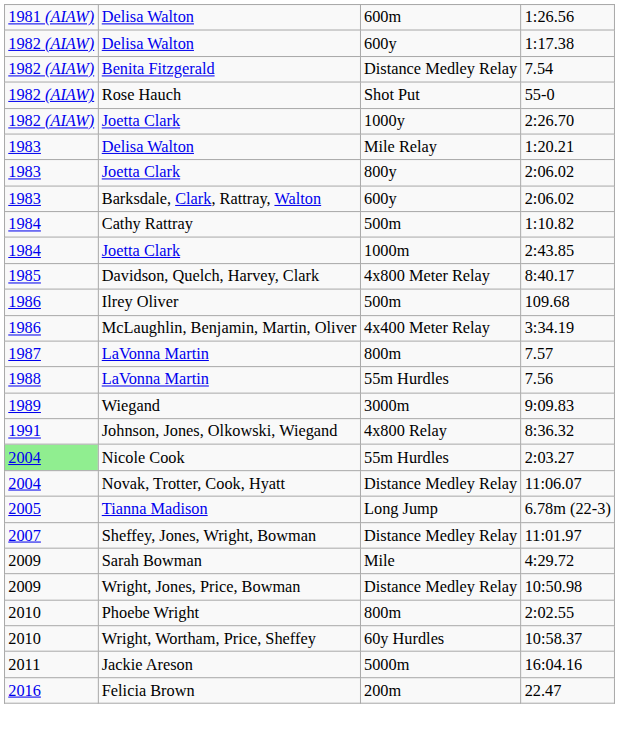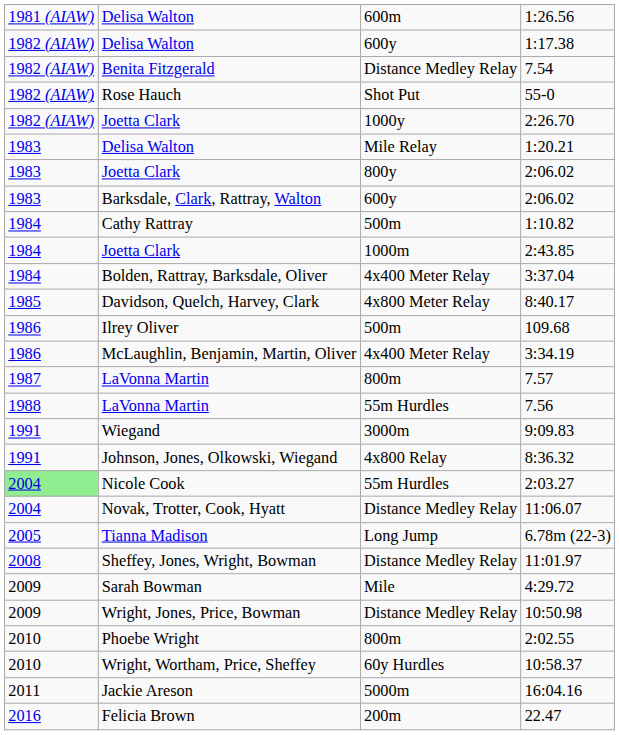+ row: 1984 | Bolden, Rattray, Barksdale, Oliver | 4x400 Meter Relay | 3:37.04
9:09.83 | column 1: 1989 -> 1991
11:01.97 | column 1: 2007 -> 2008
